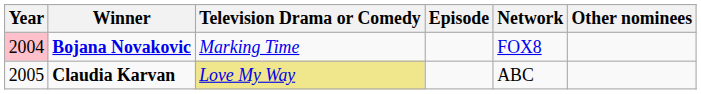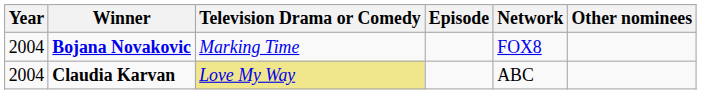Bojana Novakovic | Year: pink background -> no background
Claudia Karvan | Year: 2005 -> 2004
